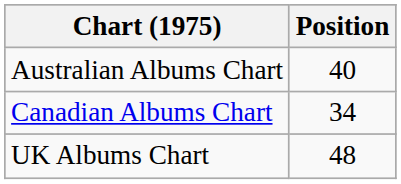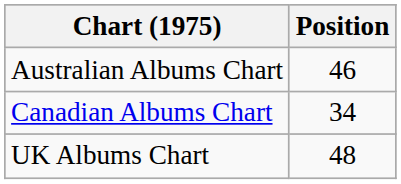Australian Albums Chart | Position: 40 -> 46
